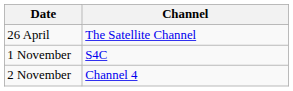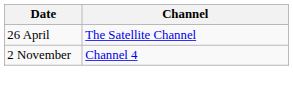- row: 1 November | S4C
